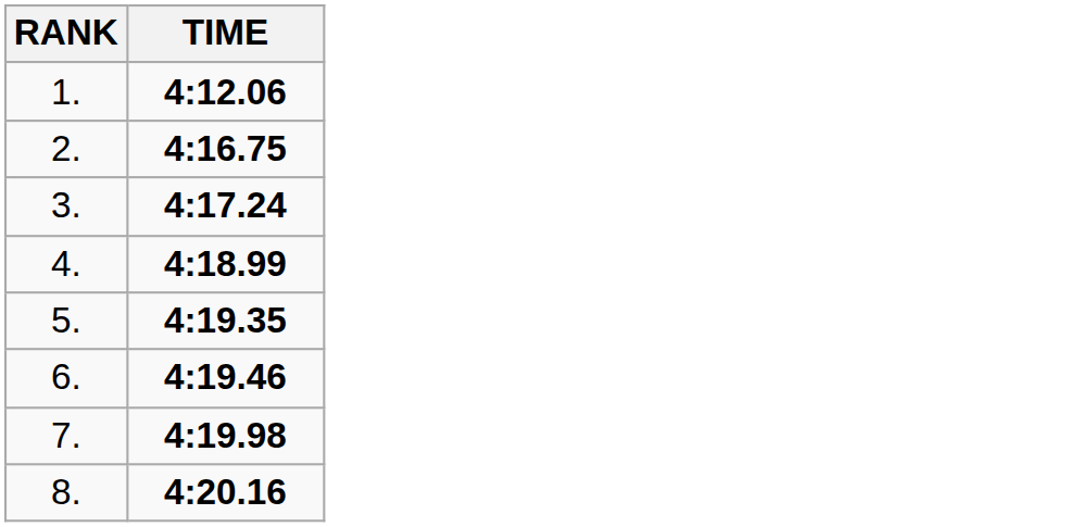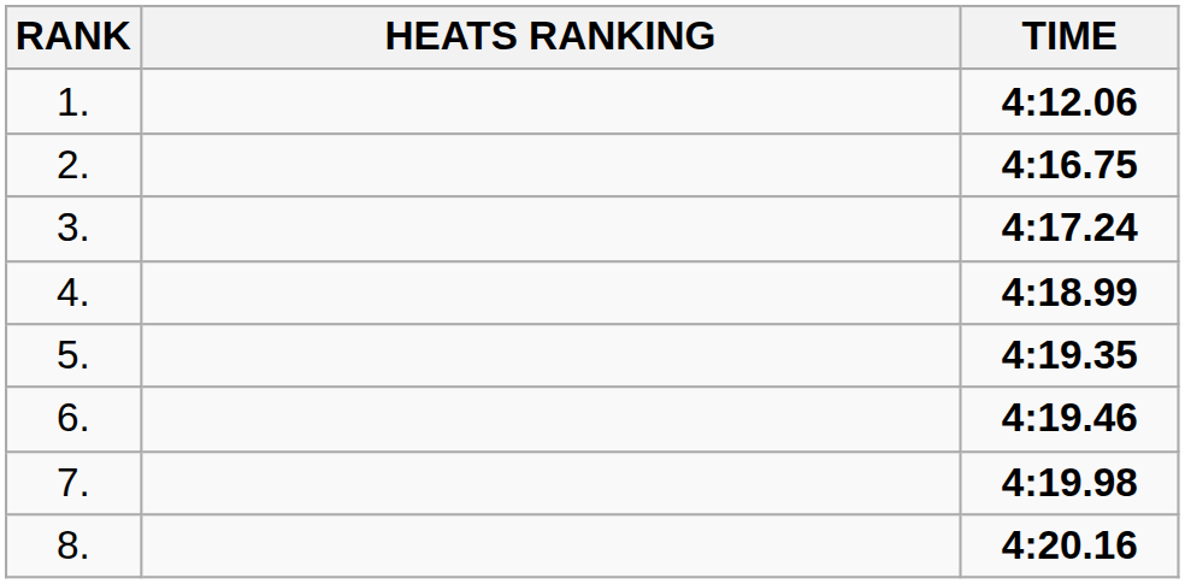+ column: HEATS RANKING
